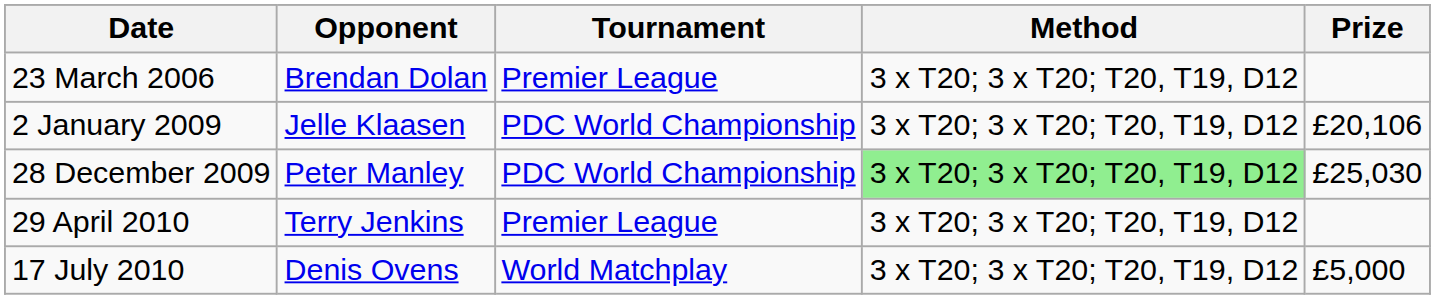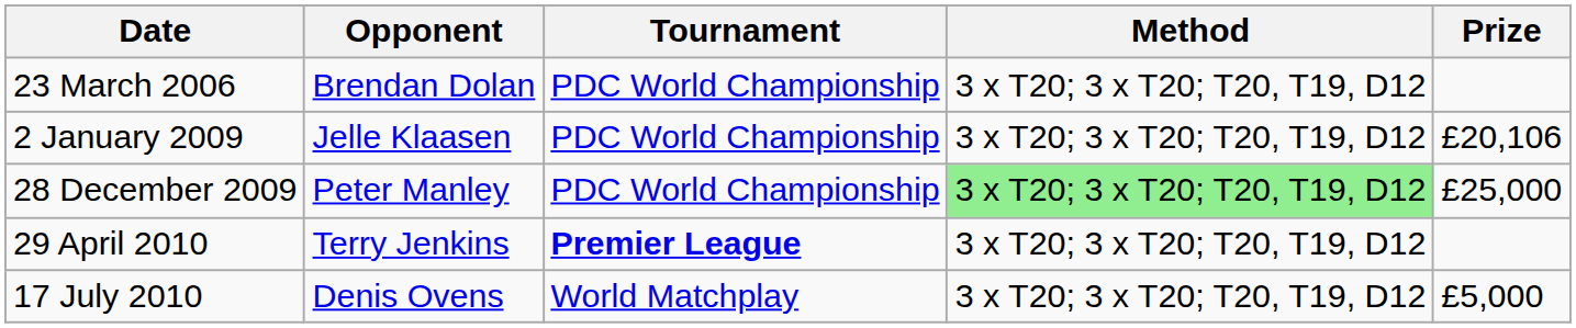23 March 2006 | Tournament: Premier League -> PDC World Championship
28 December 2009 | Prize: £25,030 -> £25,000
29 April 2010 | Tournament: normal -> bold
